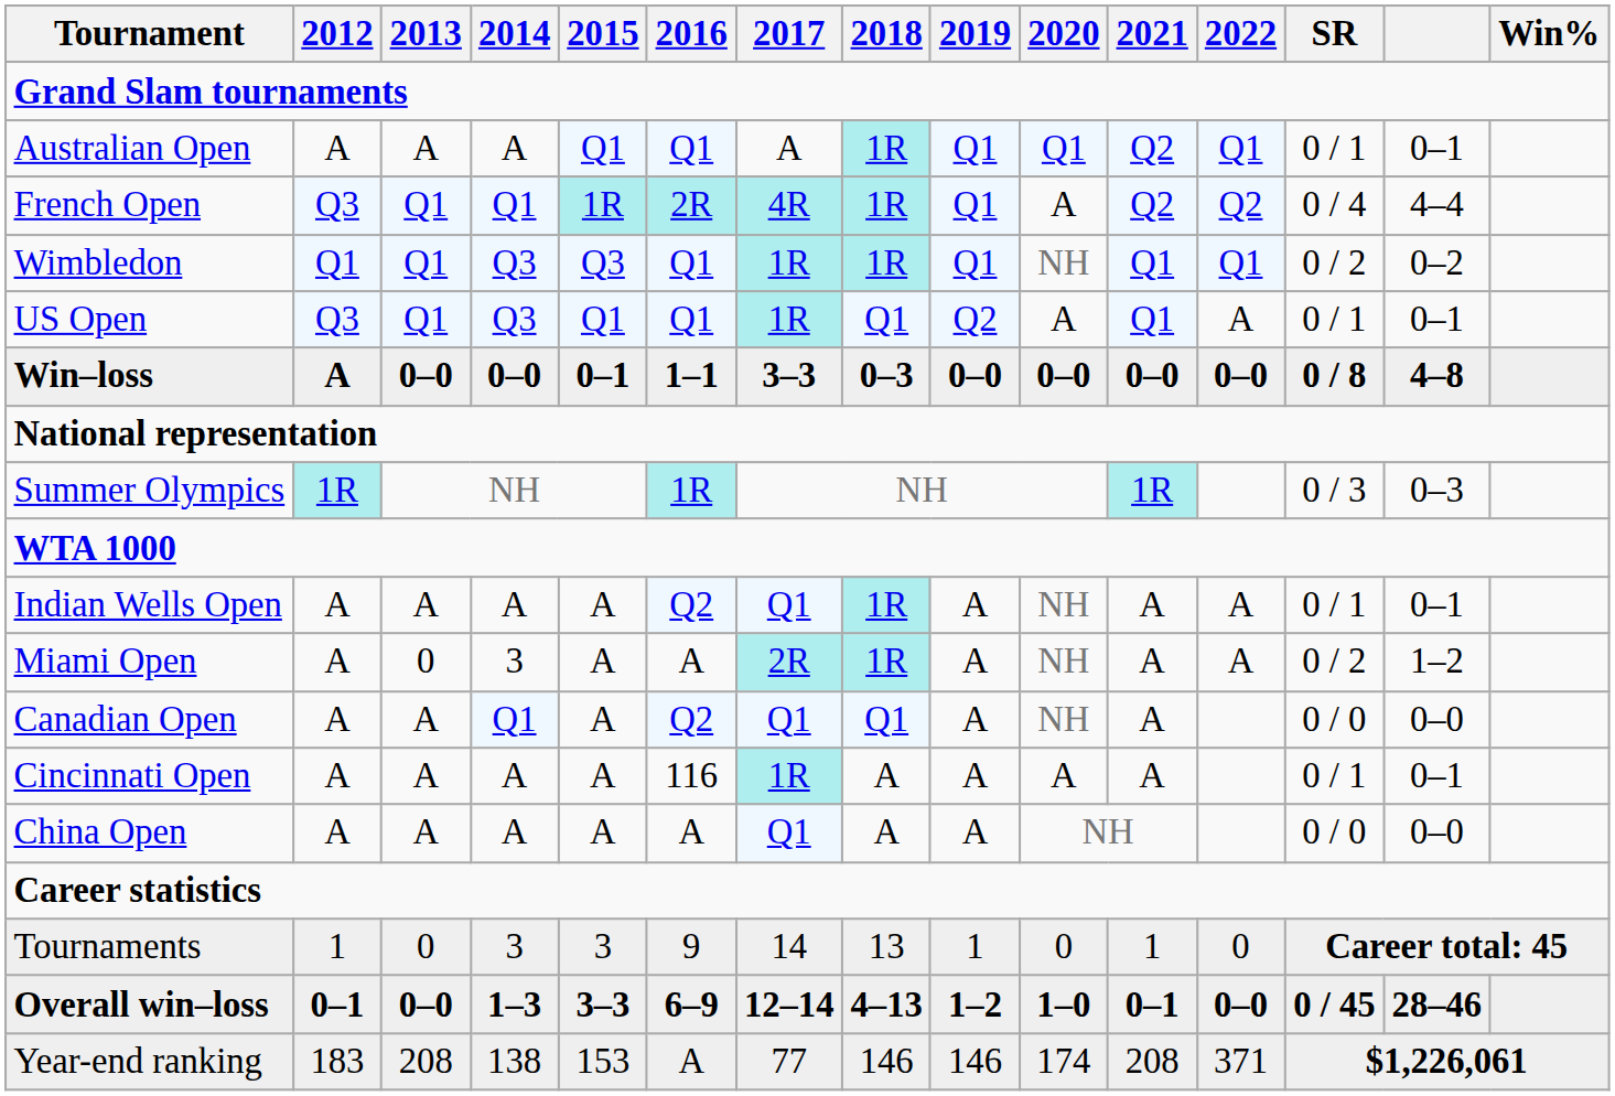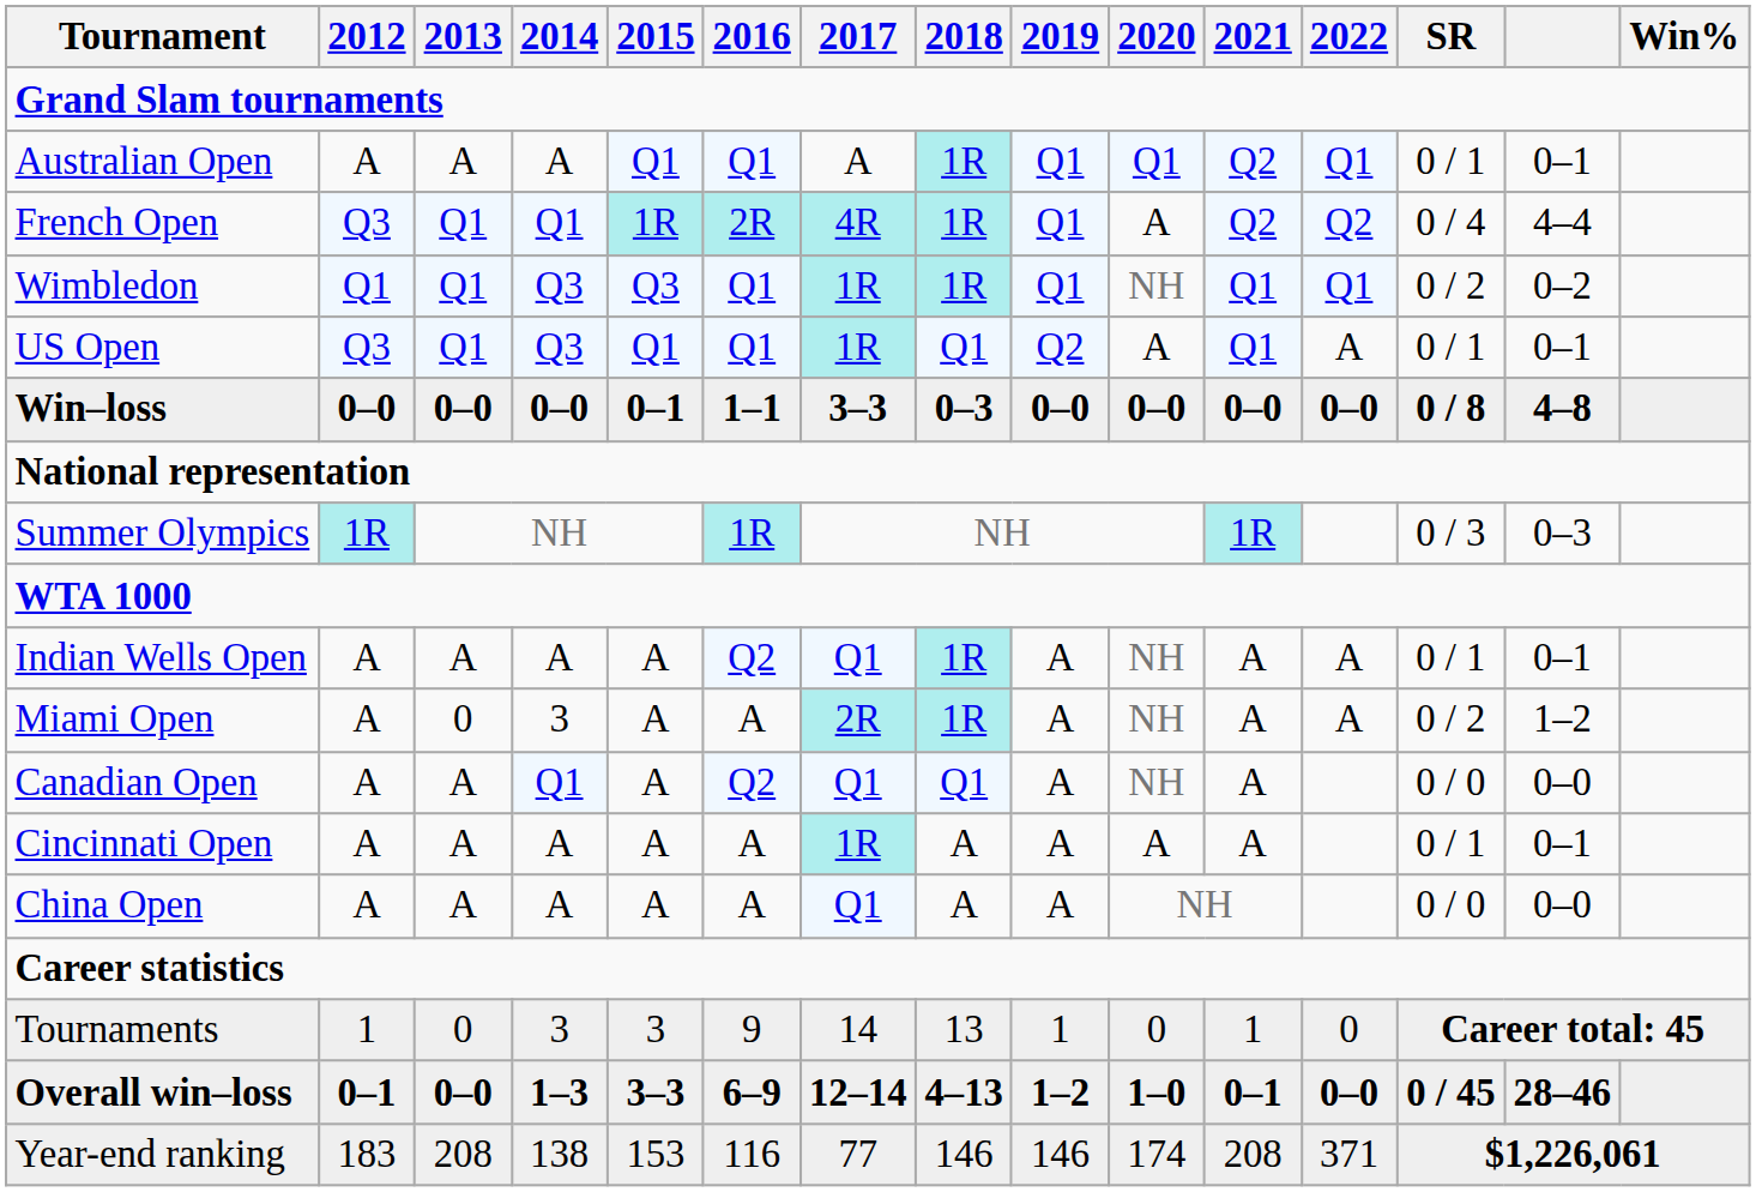Win–loss | 2012: A -> 0–0
Cincinnati Open | 2016: 116 -> A
Year-end ranking | 2016: A -> 116
